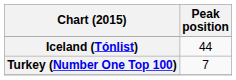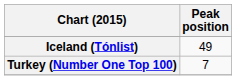Iceland (Tónlist) | Peak position: 44 -> 49
